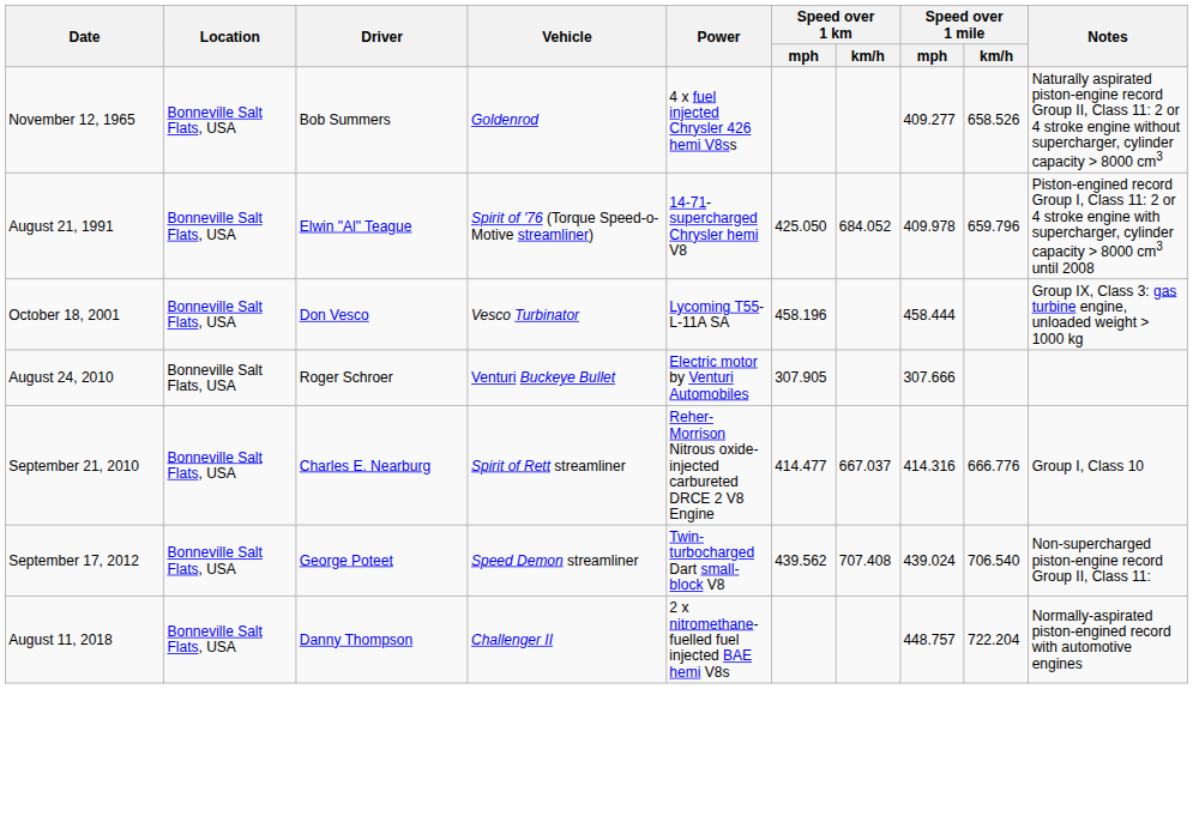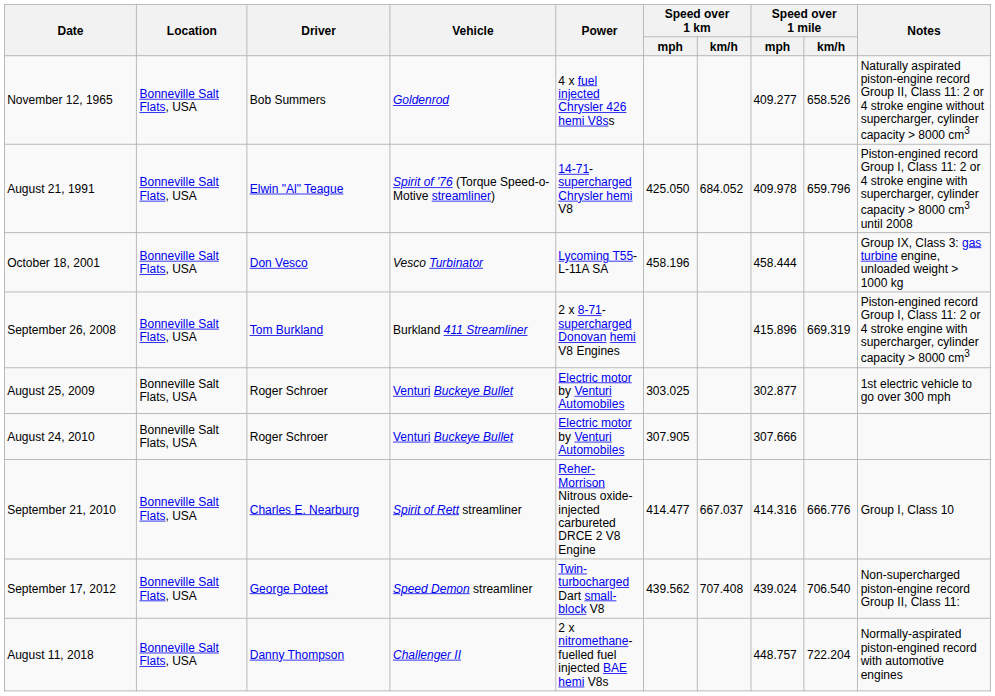+ row: September 26, 2008 | Bonneville Salt Flats, USA | Tom Burkland | Burkland 411 Streamliner | 2 x 8-71-supercharged Donovan hemi V8 Engines | 415.896 | 669.319 | Piston-engined record Group I, Class 11: 2 or 4 stroke engine with supercharger, cylinder capacity > 8000 cm3
+ row: August 25, 2009 | Bonneville Salt Flats, USA | Roger Schroer | Venturi Buckeye Bullet | Electric motor by Venturi Automobiles | 303.025 | 302.877 | 1st electric vehicle to go over 300 mph
